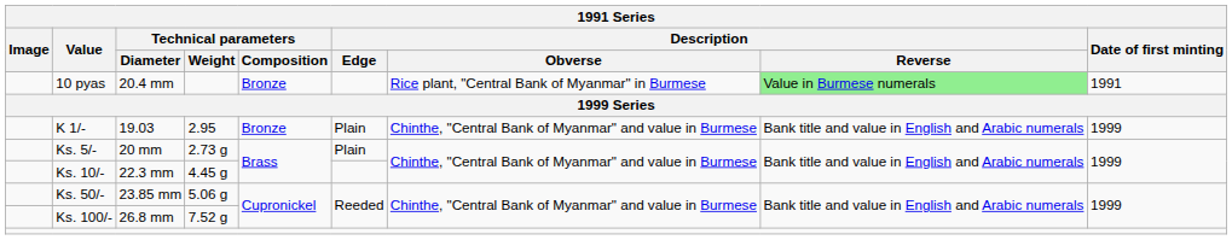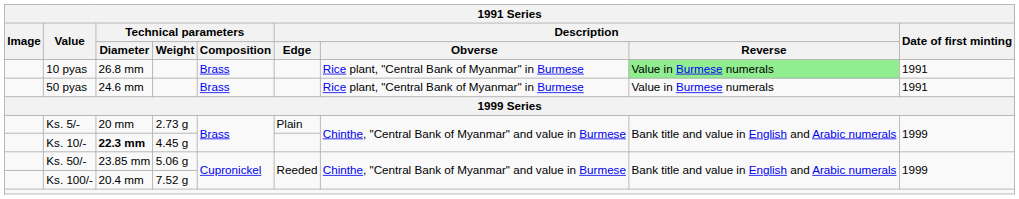10 pyas | Technical parameters / Diameter: 20.4 mm -> 26.8 mm
10 pyas | Technical parameters / Composition: Bronze -> Brass
+ row: 50 pyas | 24.6 mm | Brass | Rice plant, "Central Bank of Myanmar" in Burmese | Value in Burmese numerals | 1991
- row: K 1/- | 19.03 | 2.95 | Bronze | Plain | Chinthe, "Central Bank of Myanmar" and value in Burmese | Bank title and value in English and Arabic numerals | 1999
Ks. 10/- | Technical parameters / Diameter: normal -> bold
Ks. 100/- | Technical parameters / Diameter: 26.8 mm -> 20.4 mm
